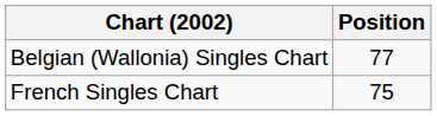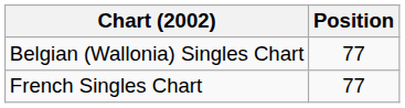French Singles Chart | Position: 75 -> 77
